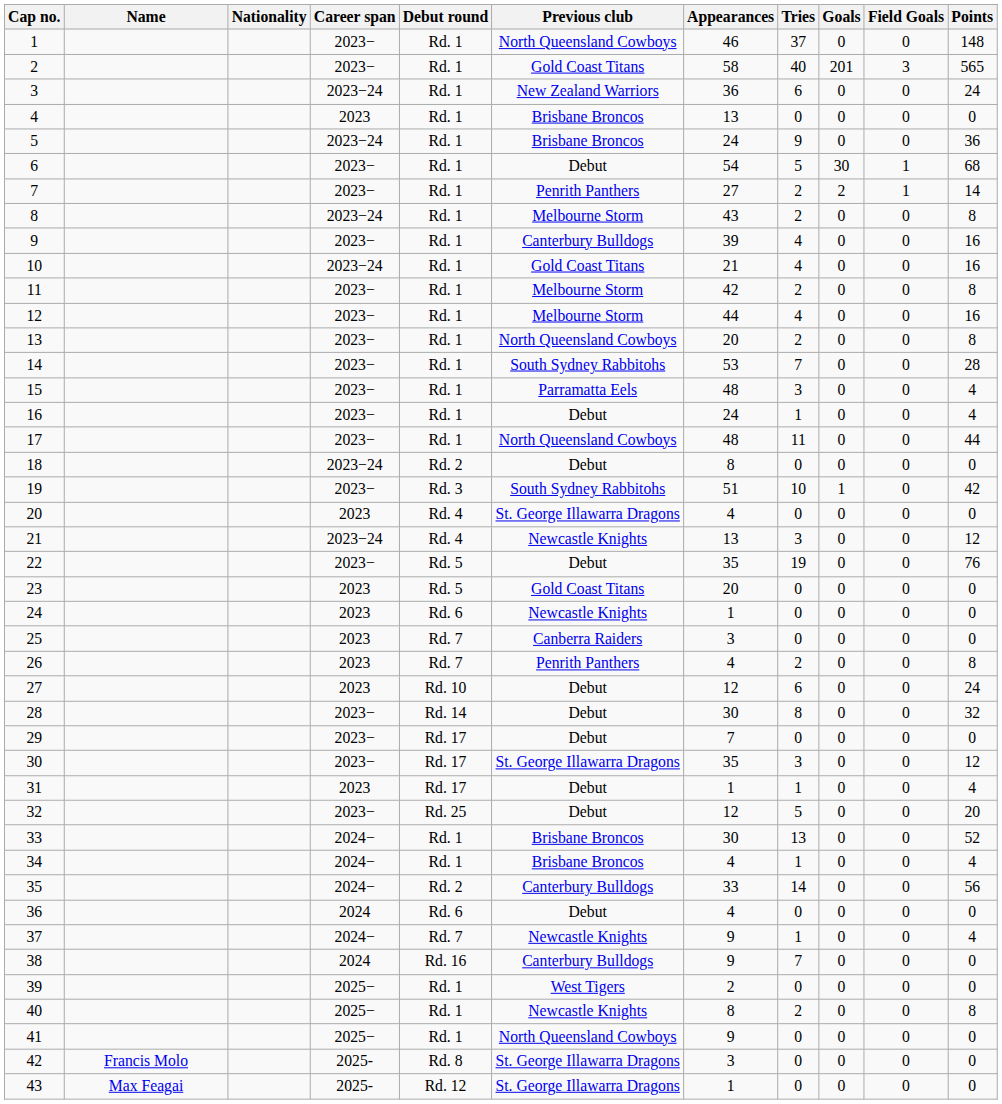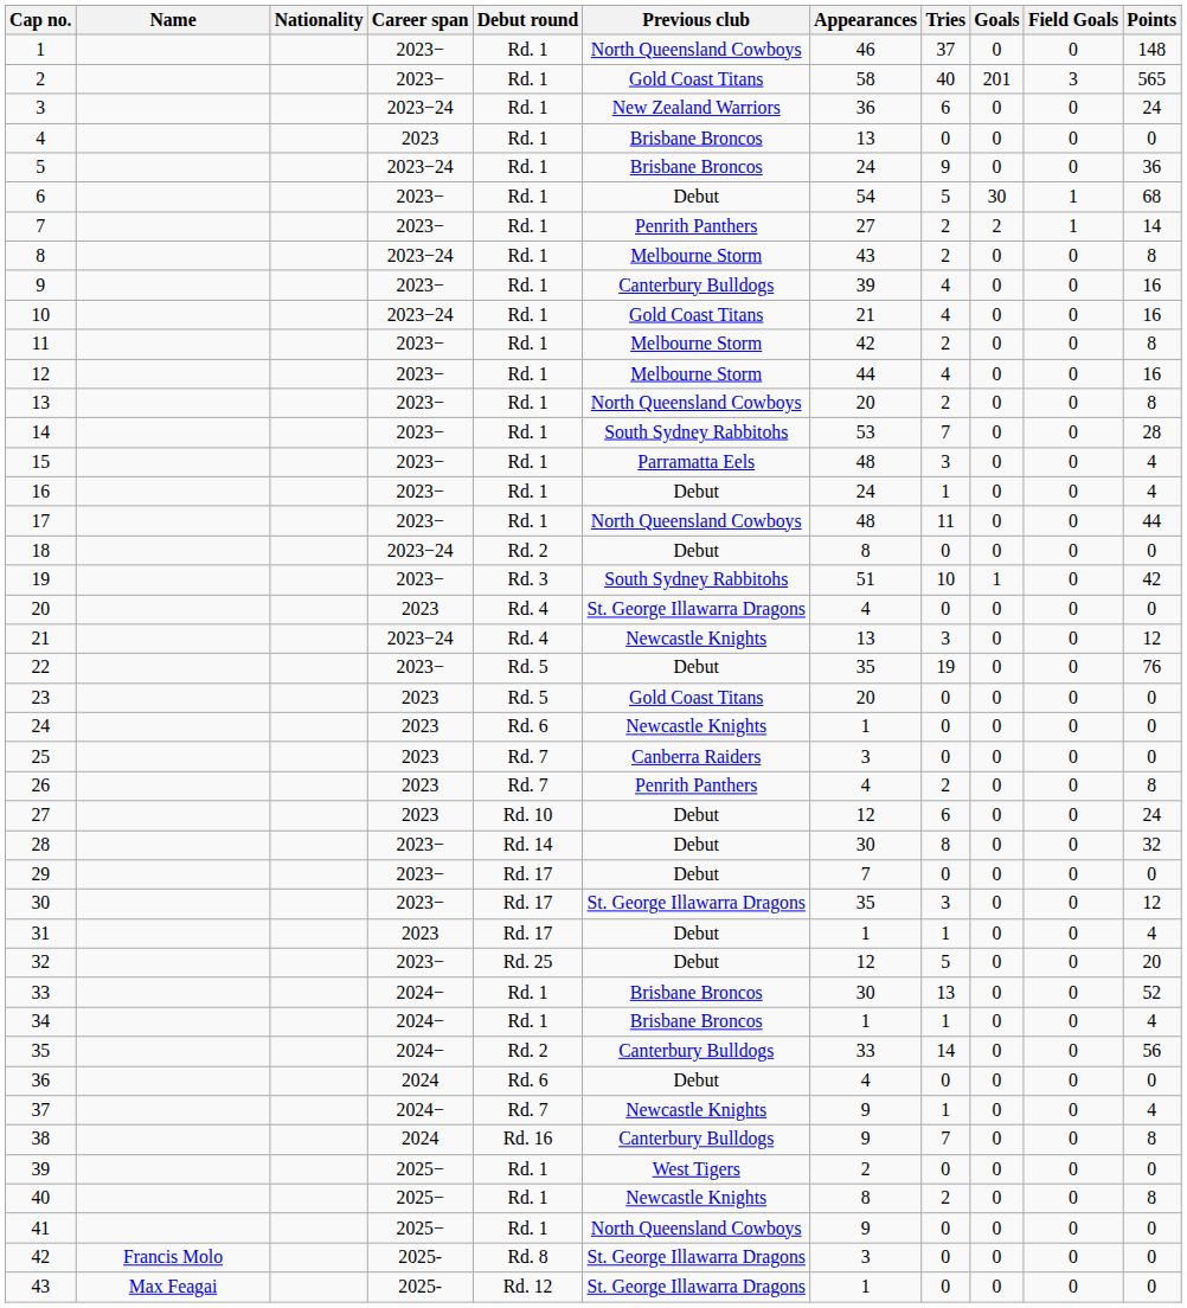34 | Appearances: 4 -> 1
38 | Points: 0 -> 8
